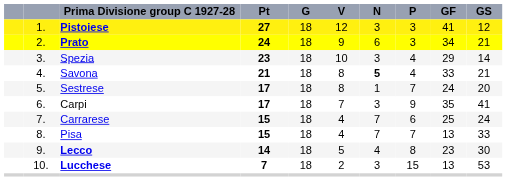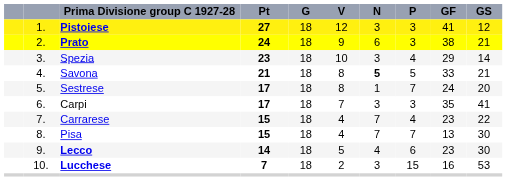Prato | GF: 34 -> 38
Savona | P: 4 -> 5
Carpi | P: 9 -> 3
Carrarese | P: 6 -> 4
Carrarese | GF: 25 -> 23
Carrarese | GS: 24 -> 22
Pisa | GS: 33 -> 30
Lecco | P: 8 -> 6
Lucchese | GF: 13 -> 16
